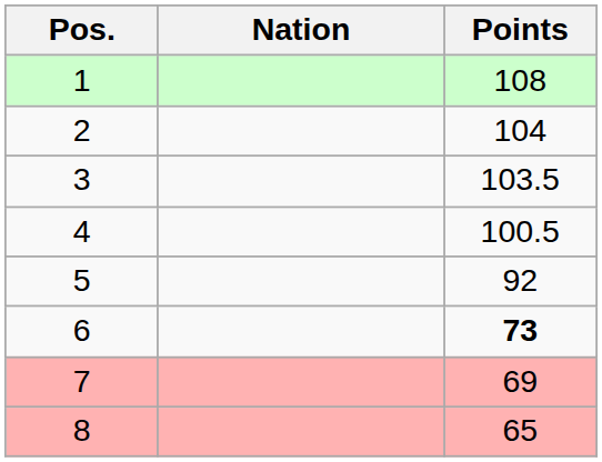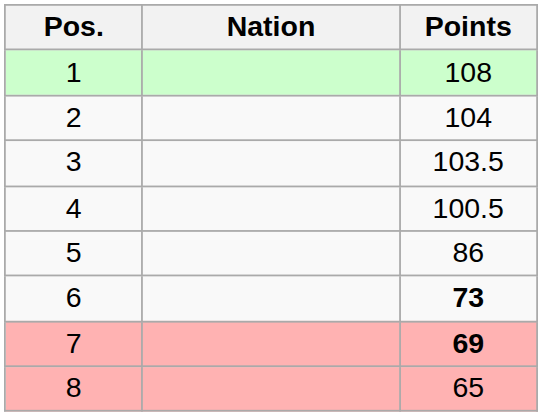5 | Points: 92 -> 86
7 | Points: normal -> bold
